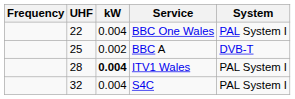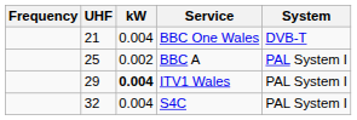BBC One Wales | UHF: 22 -> 21
BBC One Wales | System: PAL System I -> DVB-T
BBC A | System: DVB-T -> PAL System I
ITV1 Wales | UHF: 28 -> 29
